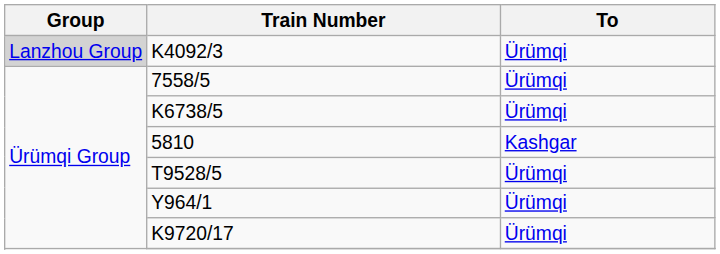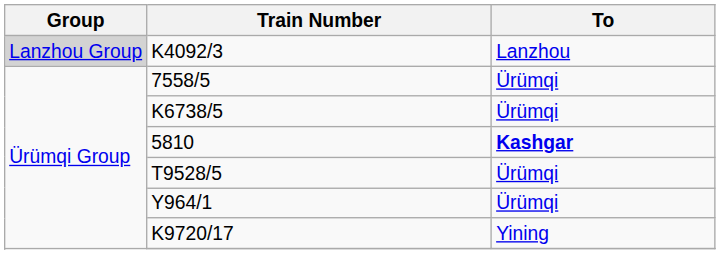K4092/3 | To: Ürümqi -> Lanzhou
5810 | To: normal -> bold
K9720/17 | To: Ürümqi -> Yining
